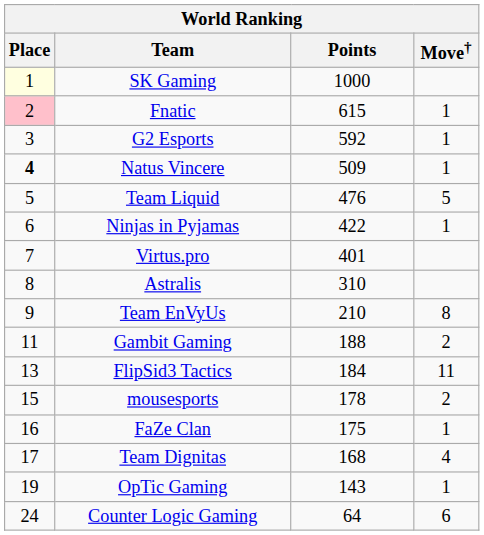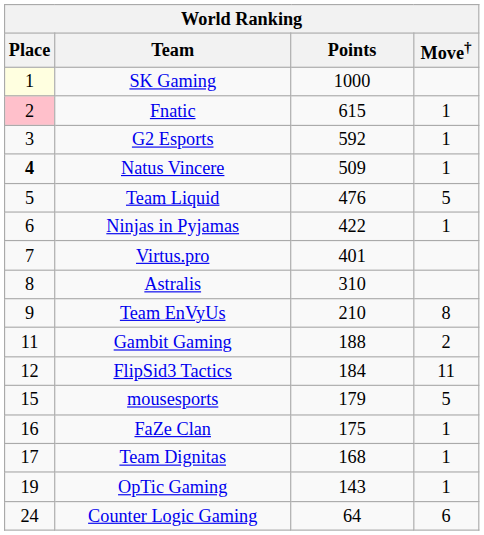FlipSid3 Tactics | Place: 13 -> 12
mousesports | Points: 178 -> 179
mousesports | Move†: 2 -> 5
Team Dignitas | Move†: 4 -> 1
